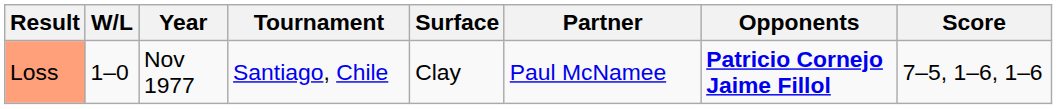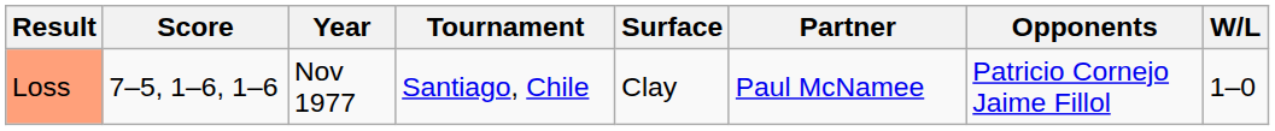columns swapped: W/L <-> Score
Loss | Opponents: bold -> normal
